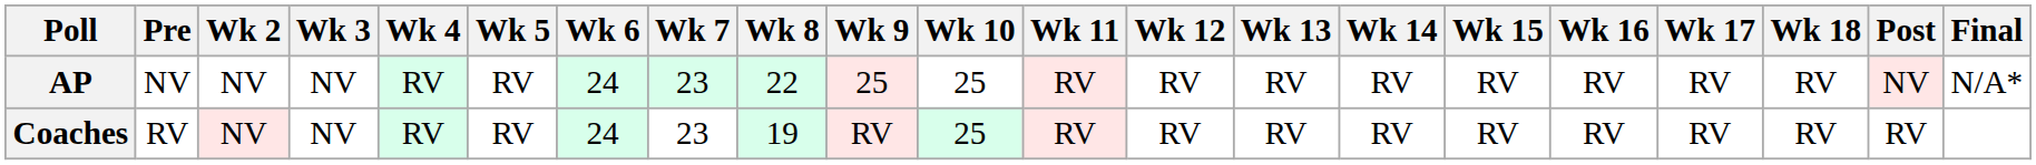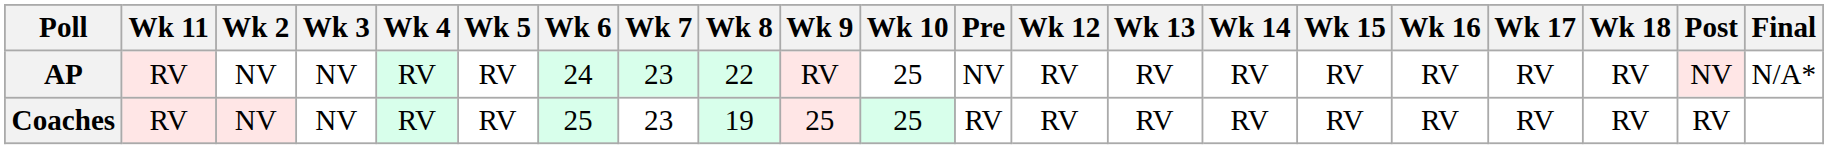columns swapped: Pre <-> Wk 11
AP | Wk 9: 25 -> RV
Coaches | Wk 6: 24 -> 25
Coaches | Wk 9: RV -> 25
